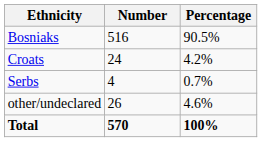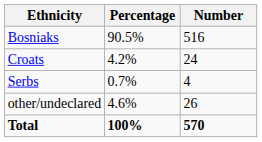columns swapped: Number <-> Percentage
